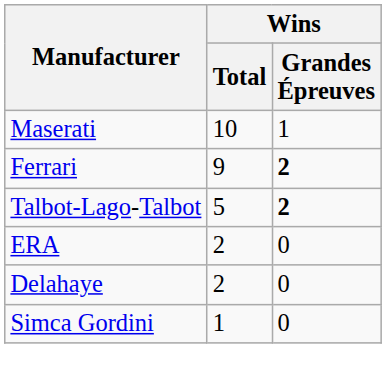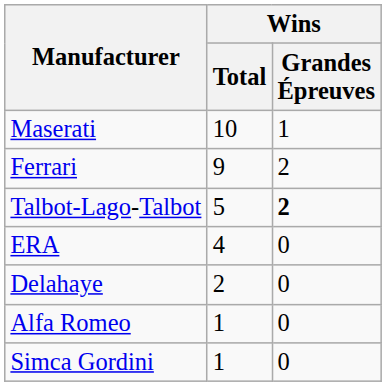Ferrari | Wins / Grandes Épreuves: bold -> normal
ERA | Wins / Total: 2 -> 4
+ row: Alfa Romeo | 1 | 0
